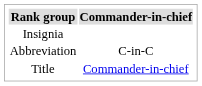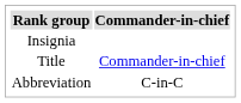rows swapped: Title <-> Abbreviation
